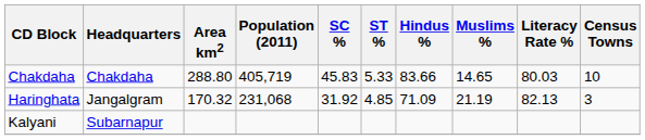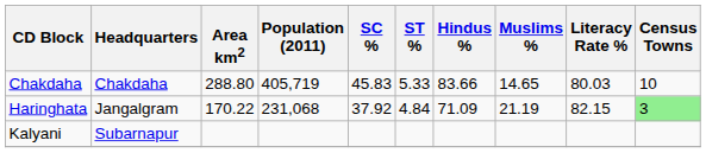Haringhata | Area km2: 170.32 -> 170.22
Haringhata | SC %: 31.92 -> 37.92
Haringhata | ST %: 4.85 -> 4.84
Haringhata | Literacy Rate %: 82.13 -> 82.15
Haringhata | Census Towns: no background -> lightgreen background
